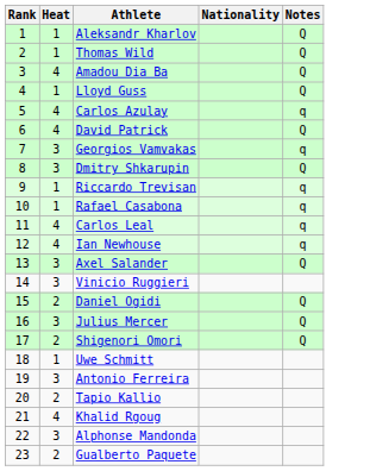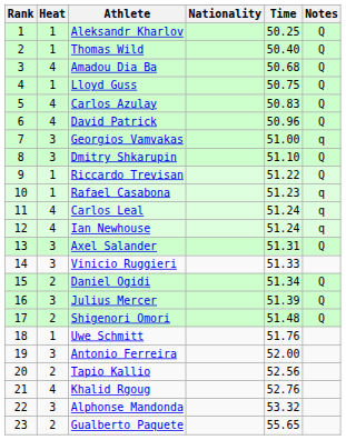+ column: Time | 50.25 | 50.40 | 50.68 | 50.75 | 50.83 | 50.96 | 51.00 | 51.10 | 51.22 | 51.23 | 51.24 | 51.24 | 51.31 | 51.33 | 51.34 | 51.39 | 51.48 | 51.76 | 52.00 | 52.56 | 52.76 | 53.32 | 55.65
Carlos Azulay | Notes: q -> Q
Riccardo Trevisan | Notes: q -> Q
